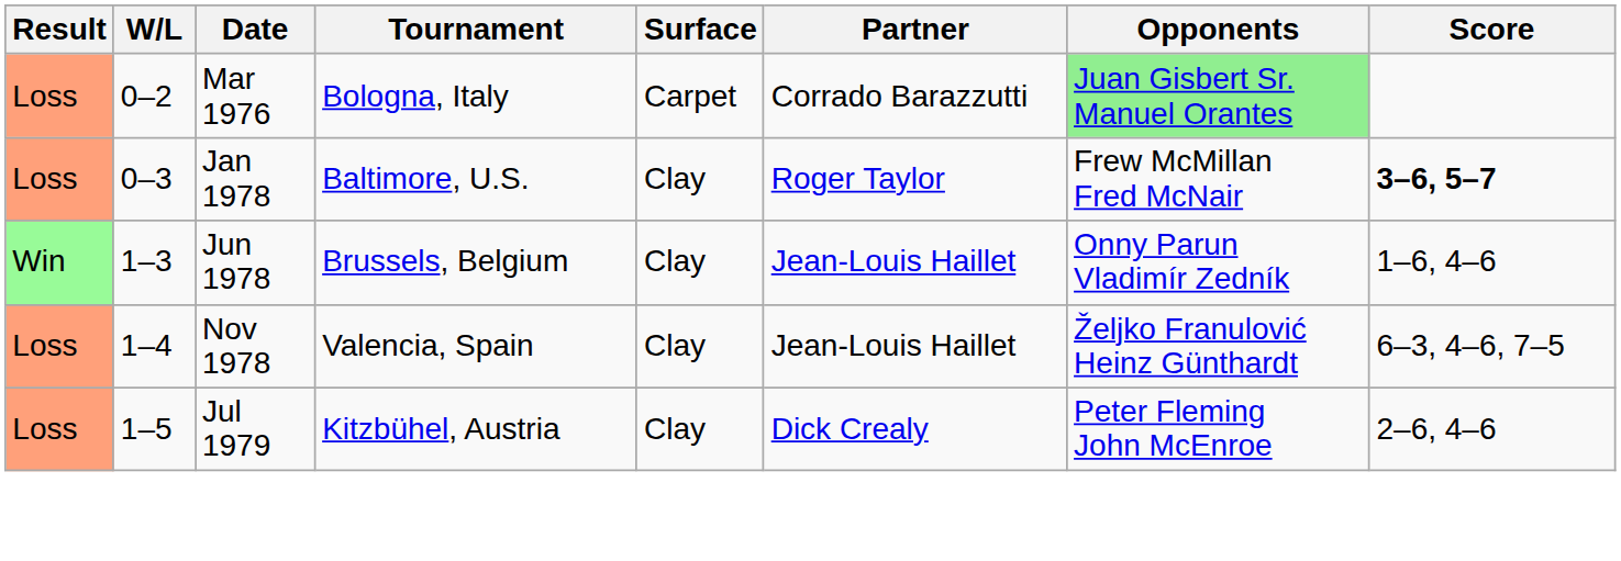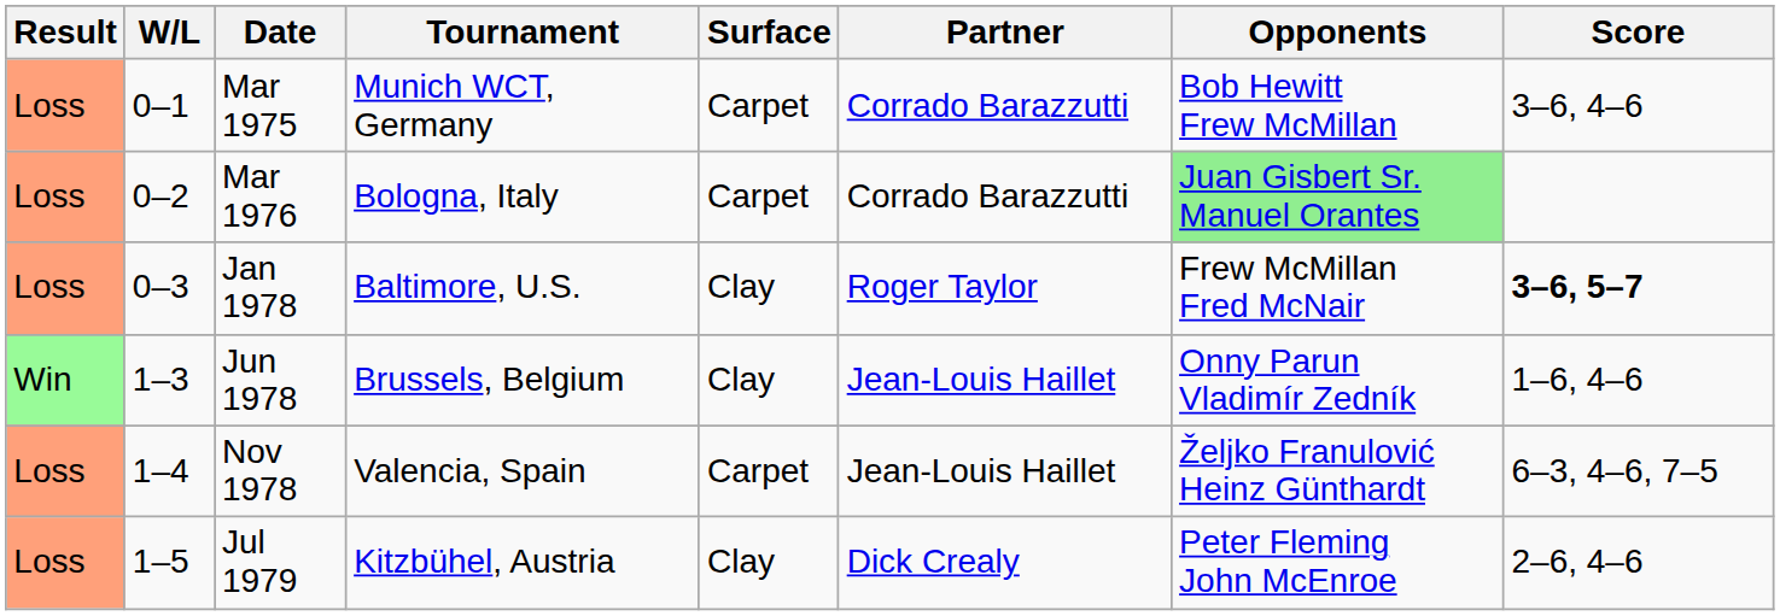+ row: Loss | 0–1 | Mar 1975 | Munich WCT, Germany | Carpet | Corrado Barazzutti | Bob Hewitt Frew McMillan | 3–6, 4–6
Nov 1978 | Surface: Clay -> Carpet
